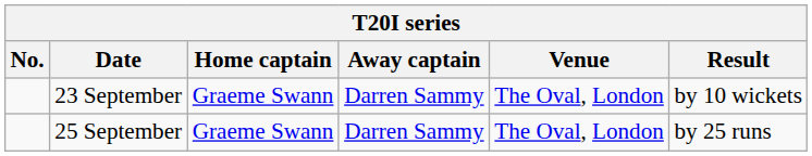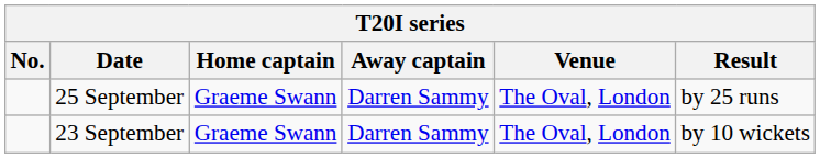rows swapped: 23 September <-> 25 September
